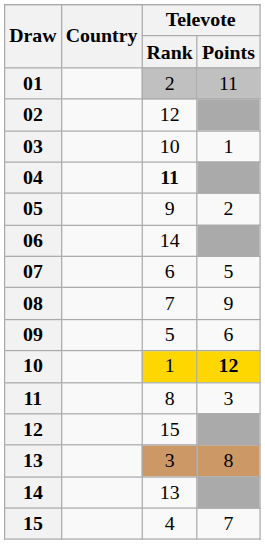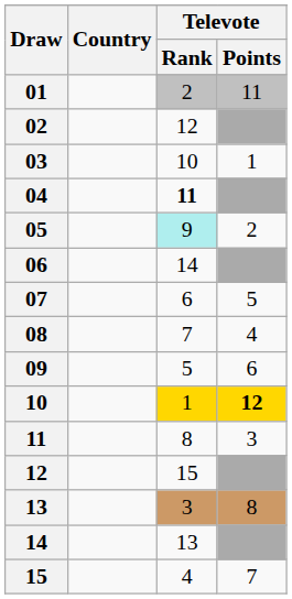05 | Televote / Rank: no background -> paleturquoise background
08 | Televote / Points: 9 -> 4
